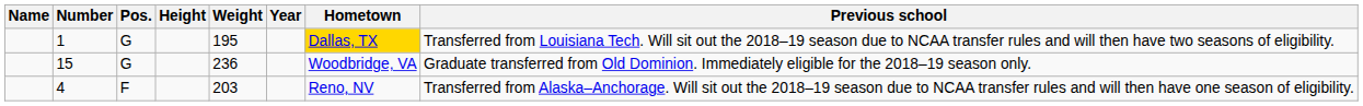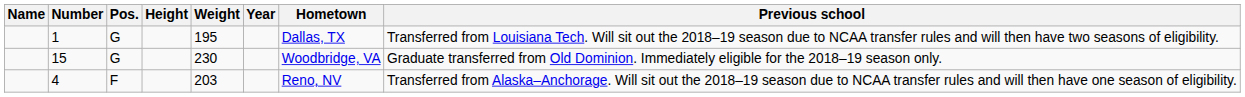1 | Hometown: gold background -> no background
15 | Weight: 236 -> 230
